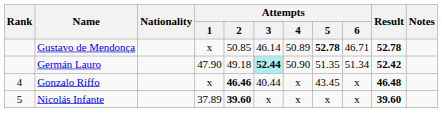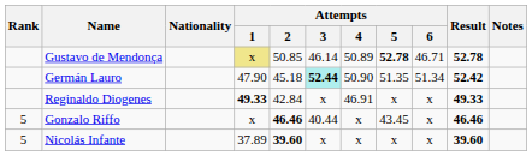Gustavo de Mendonça | Attempts / 1: no background -> khaki background
Germán Lauro | Attempts / 2: 49.18 -> 45.18
+ row: Reginaldo Diogenes | 49.33 | 42.84 | x | 46.91 | x | x | 49.33
Gonzalo Riffo | Rank: 4 -> 5
Gonzalo Riffo | Result: 46.48 -> 46.46
